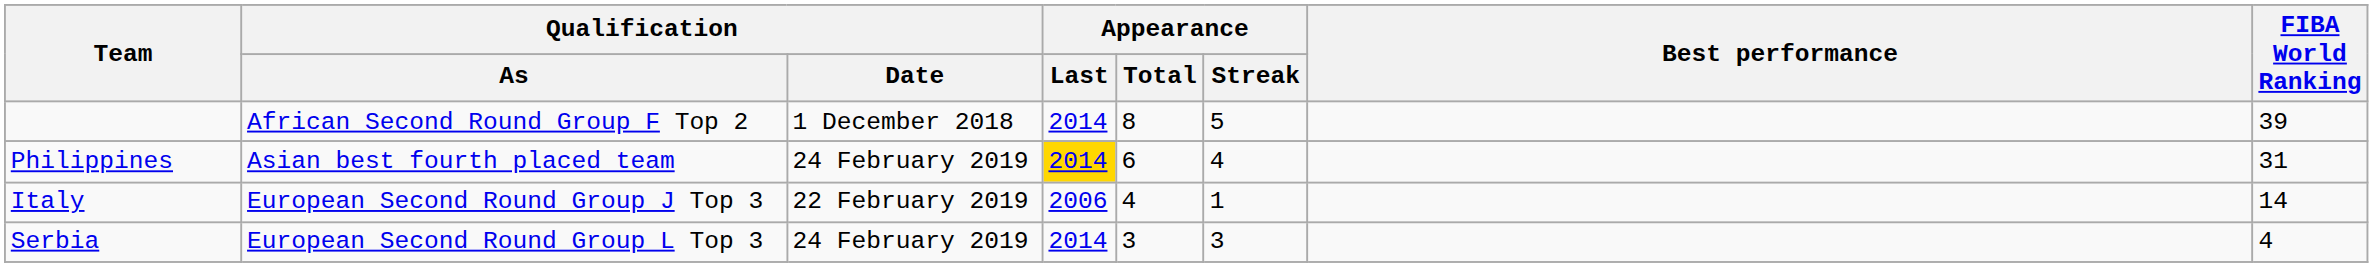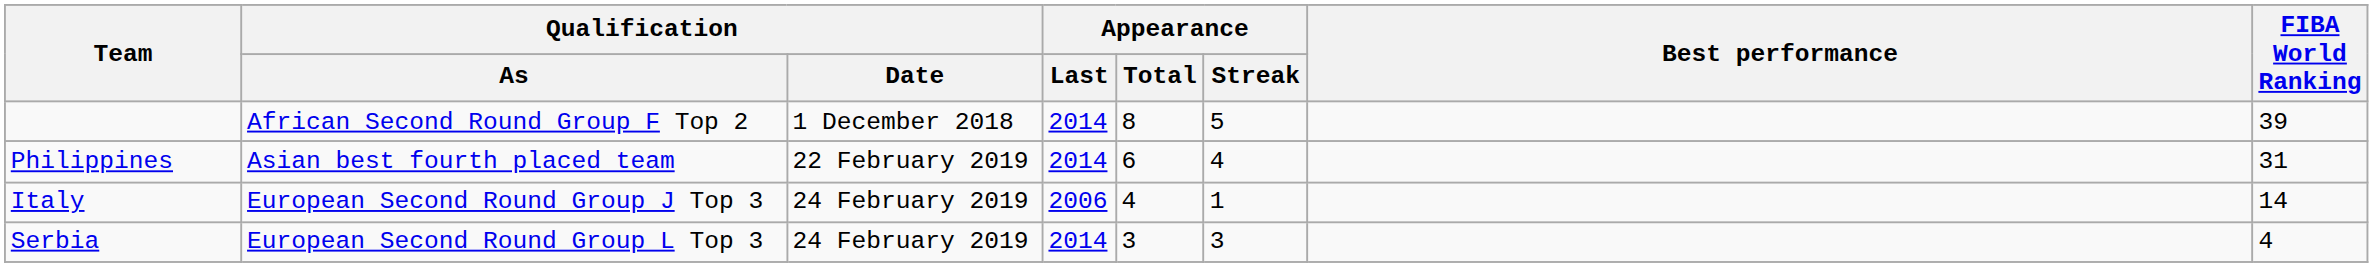Philippines | Qualification / Date: 24 February 2019 -> 22 February 2019
Philippines | Appearance / Last: gold background -> no background
Italy | Qualification / Date: 22 February 2019 -> 24 February 2019
